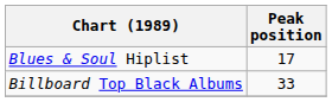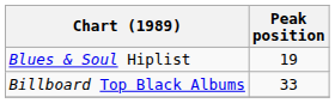Blues & Soul Hiplist | Peak position: 17 -> 19
